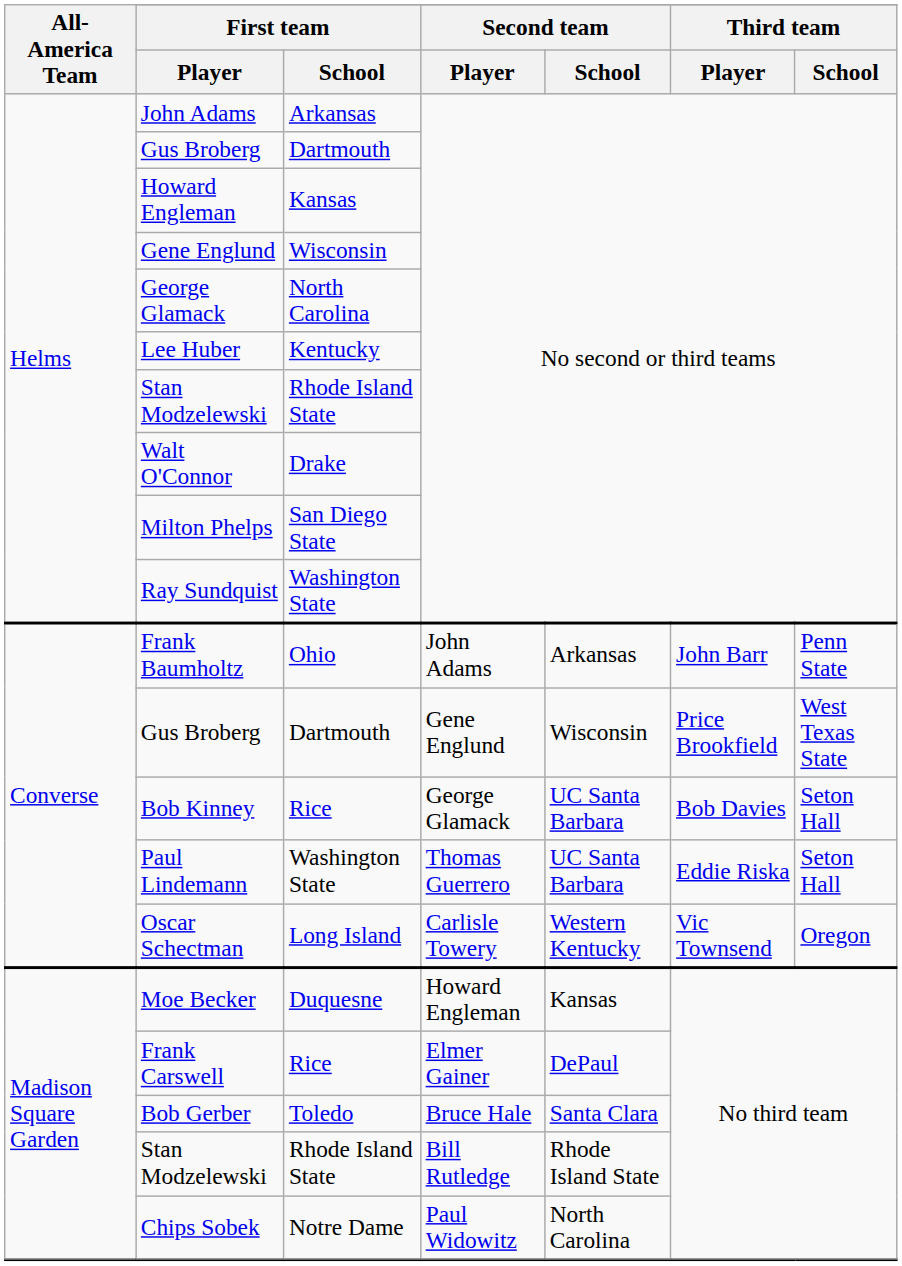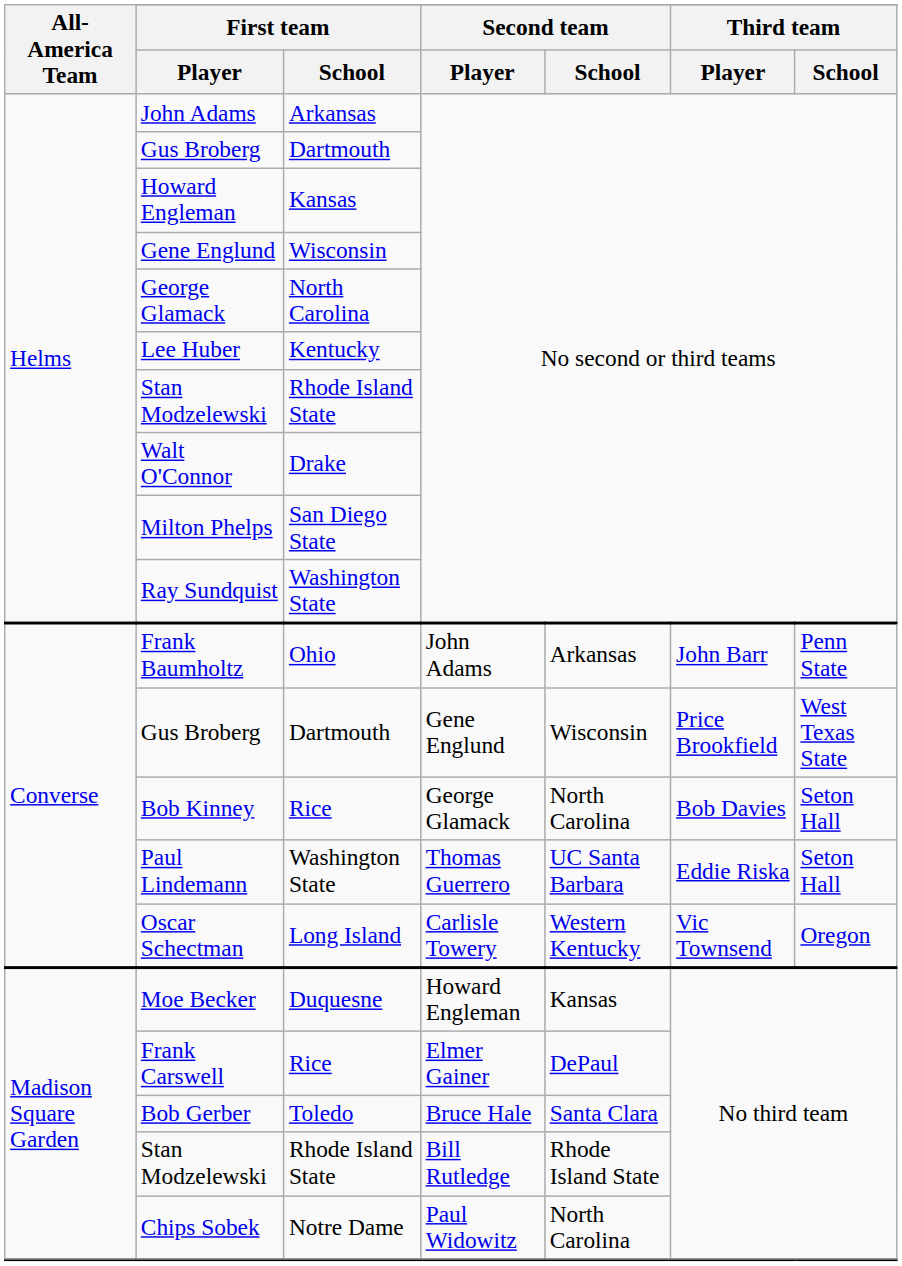Bob Kinney | Second team / School: UC Santa Barbara -> North Carolina
